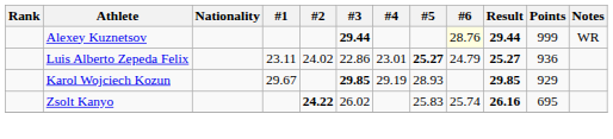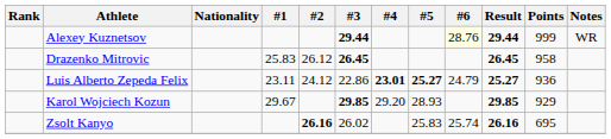+ row: Drazenko Mitrovic | 25.83 | 26.12 | 26.45 | 26.45 | 958
Luis Alberto Zepeda Felix | #2: 24.02 -> 24.12
Luis Alberto Zepeda Felix | #4: normal -> bold
Karol Wojciech Kozun | #4: 29.19 -> 29.20
Zsolt Kanyo | #2: 24.22 -> 26.16
